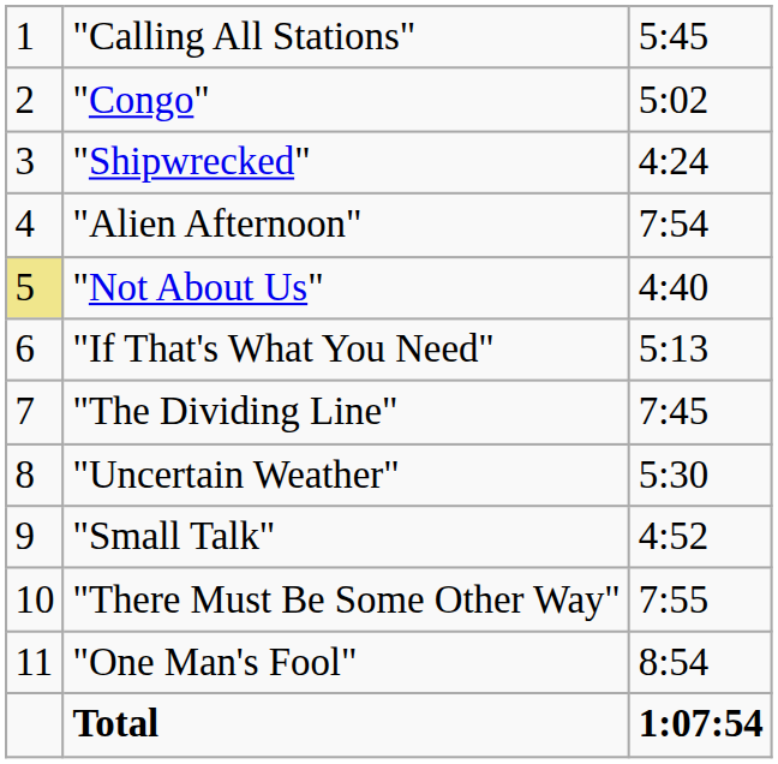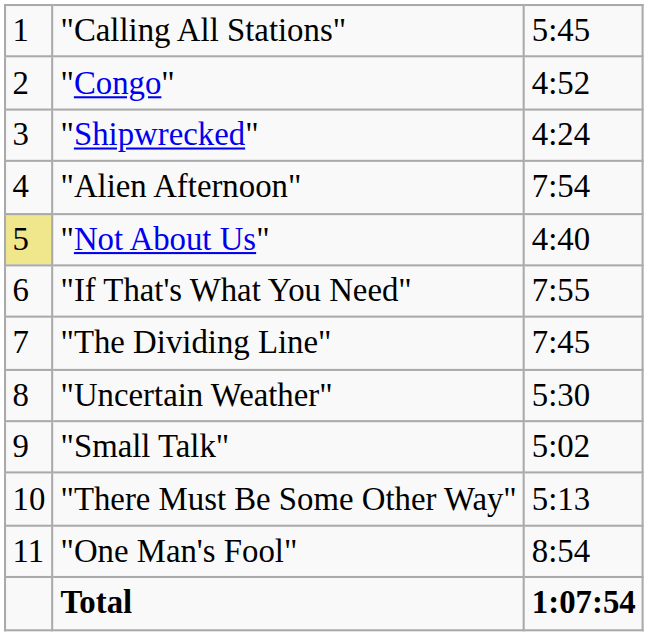"Congo" | column 3: 5:02 -> 4:52
"If That's What You Need" | column 3: 5:13 -> 7:55
"Small Talk" | column 3: 4:52 -> 5:02
"There Must Be Some Other Way" | column 3: 7:55 -> 5:13
